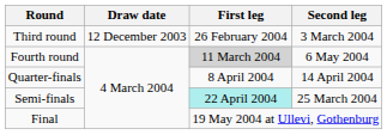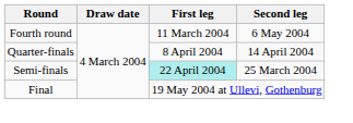- row: Third round | 12 December 2003 | 26 February 2004 | 3 March 2004
Fourth round | First leg: lightgrey background -> no background
